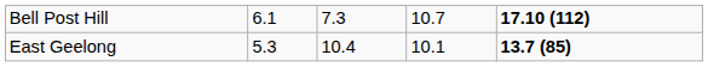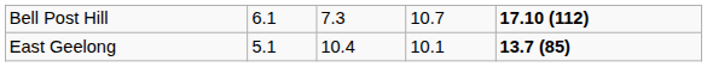East Geelong | column 2: 5.3 -> 5.1
